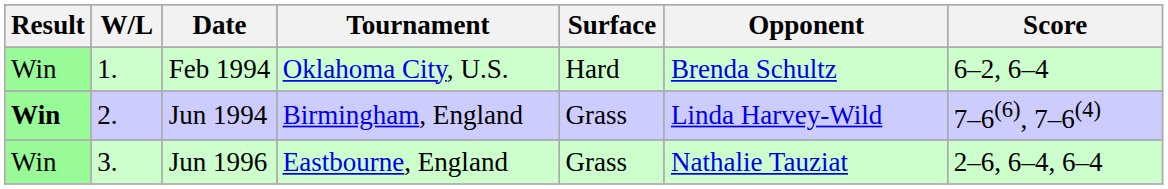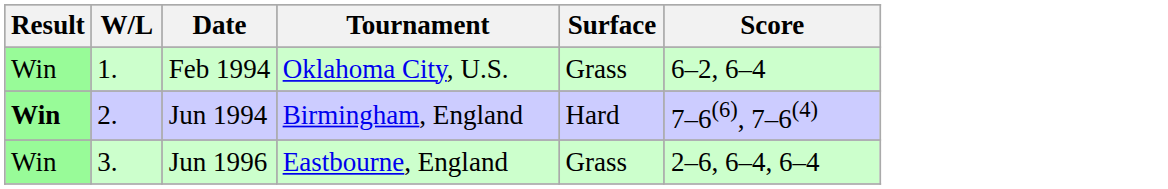- column: Opponent | Brenda Schultz | Linda Harvey-Wild | Nathalie Tauziat
Feb 1994 | Surface: Hard -> Grass
Jun 1994 | Surface: Grass -> Hard
